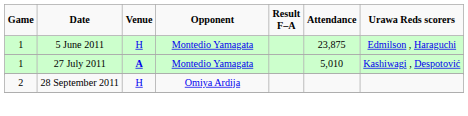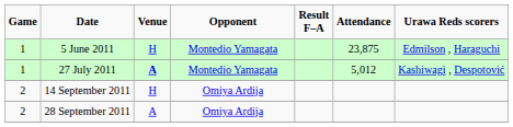27 July 2011 | Attendance: 5,010 -> 5,012
+ row: 2 | 14 September 2011 | H | Omiya Ardija
28 September 2011 | Venue: H -> A
